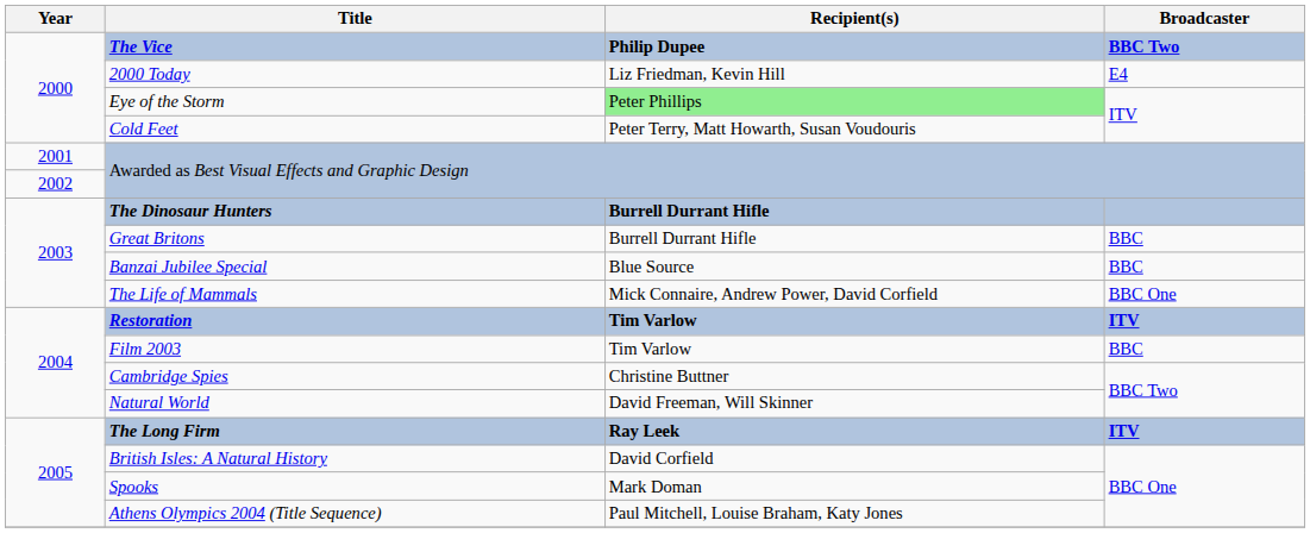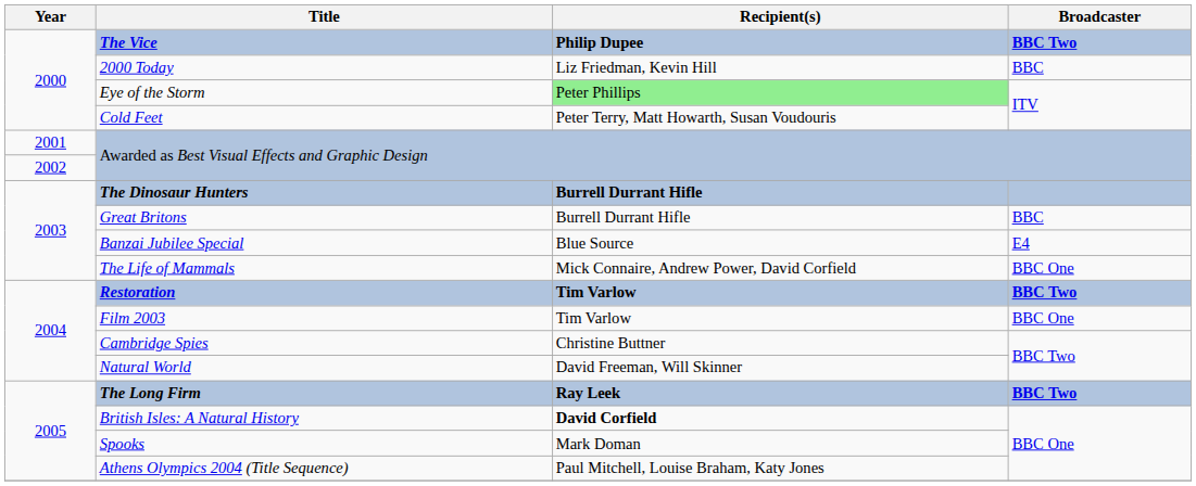2000 Today | Broadcaster: E4 -> BBC
Banzai Jubilee Special | Broadcaster: BBC -> E4
Restoration | Broadcaster: ITV -> BBC Two
Film 2003 | Broadcaster: BBC -> BBC One
The Long Firm | Broadcaster: ITV -> BBC Two
British Isles: A Natural History | Recipient(s): normal -> bold
